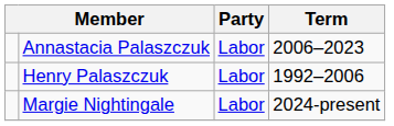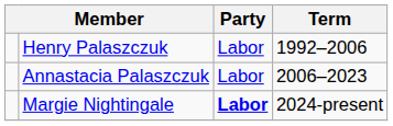rows swapped: Henry Palaszczuk <-> Annastacia Palaszczuk
Margie Nightingale | Party: normal -> bold
